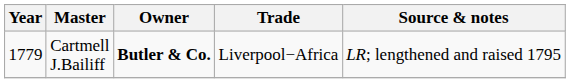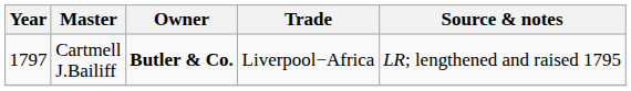Cartmell J.Bailiff | Year: 1779 -> 1797
